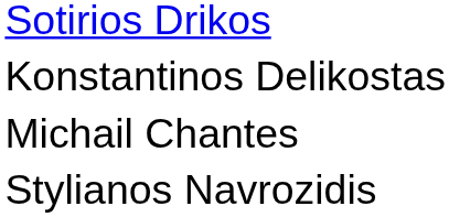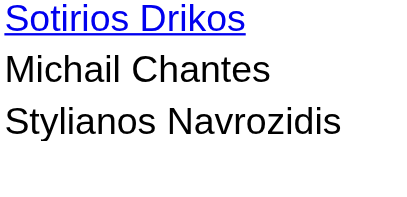- row: Konstantinos Delikostas
